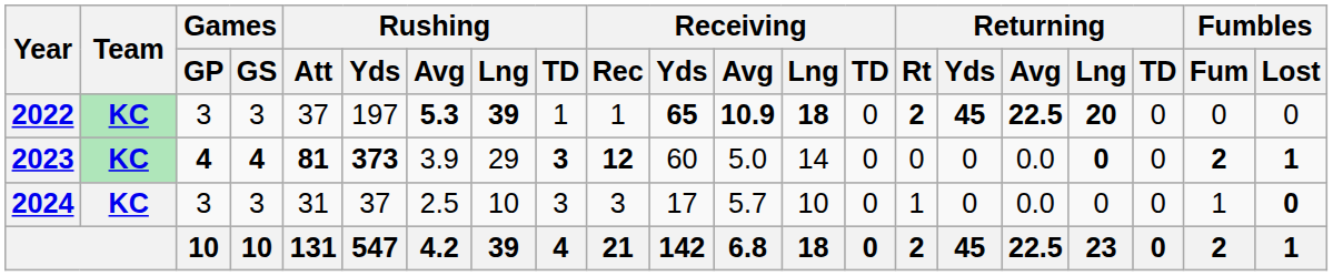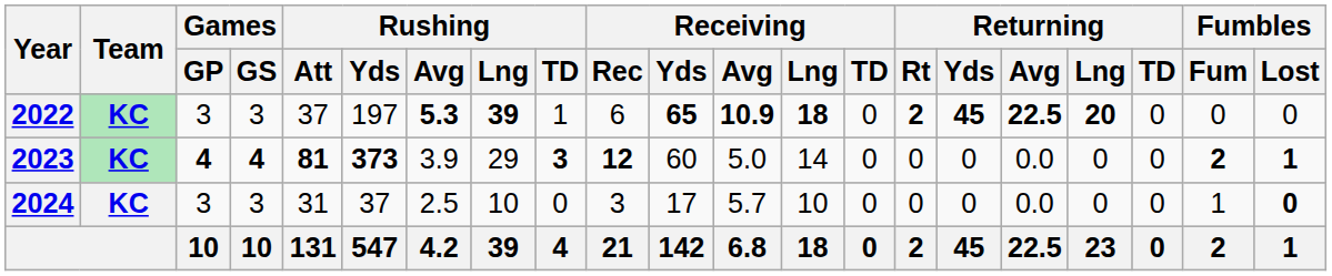2022 | Receiving / Rec: 1 -> 6
2023 | Returning / Lng: bold -> normal
2024 | Rushing / TD: 3 -> 0
2024 | Returning / Rt: 1 -> 0
